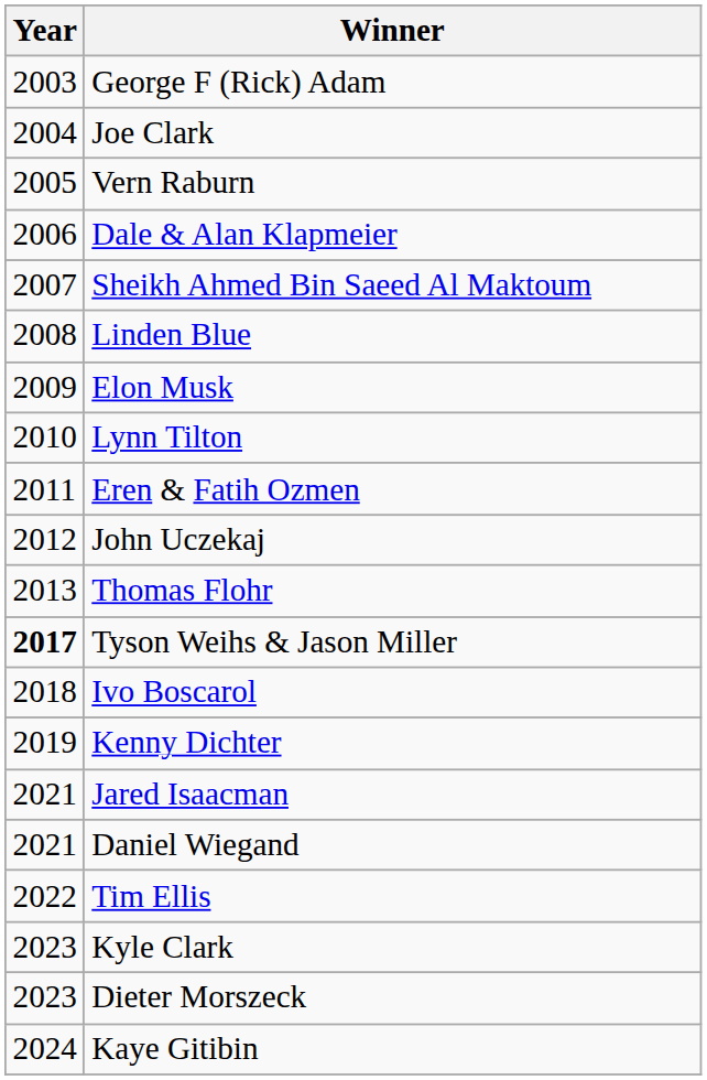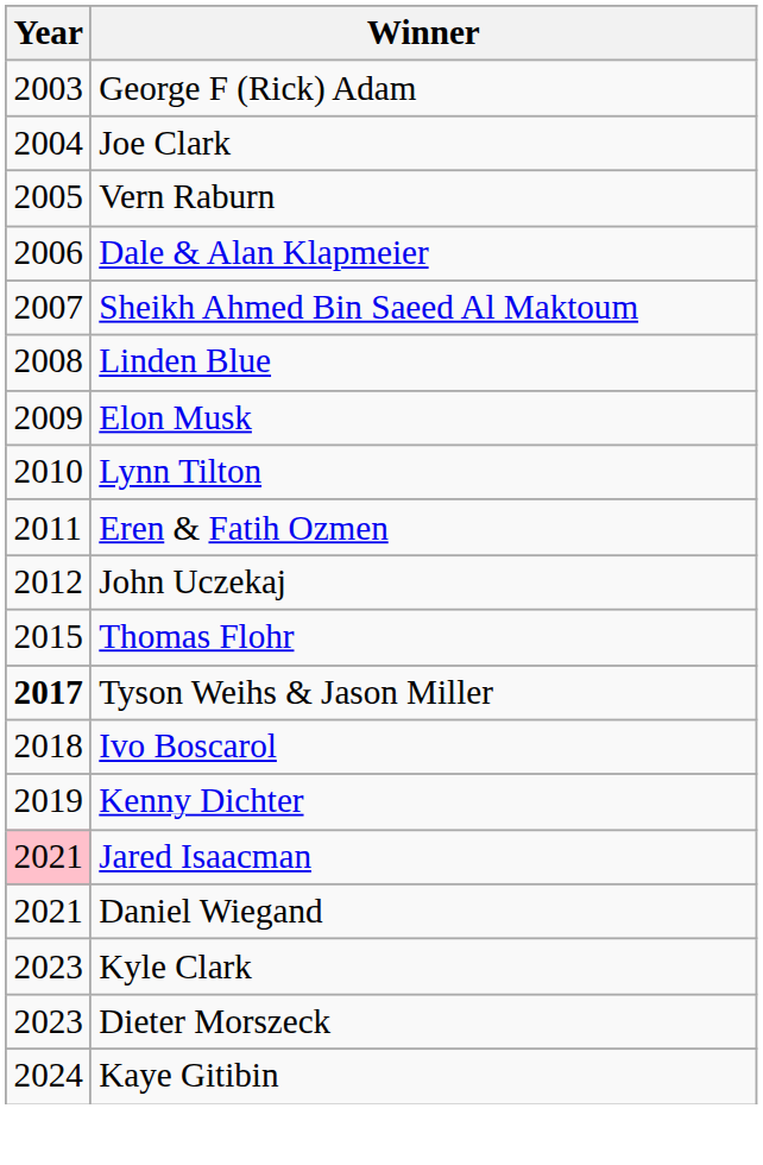Thomas Flohr | Year: 2013 -> 2015
Jared Isaacman | Year: no background -> pink background
- row: 2022 | Tim Ellis
